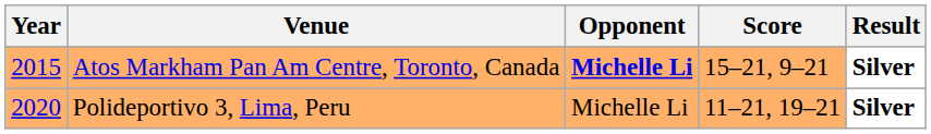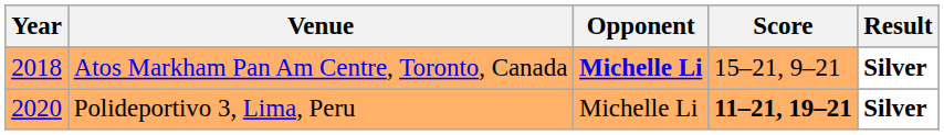Atos Markham Pan Am Centre, Toronto, Canada | Year: 2015 -> 2018
Polideportivo 3, Lima, Peru | Score: normal -> bold
